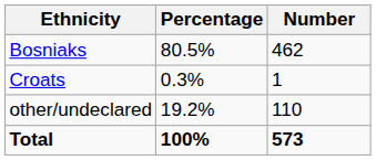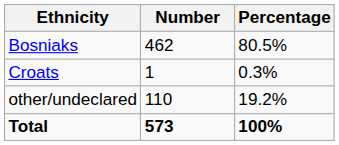columns swapped: Number <-> Percentage
